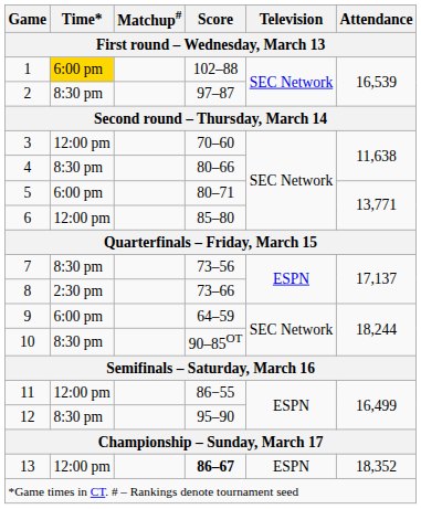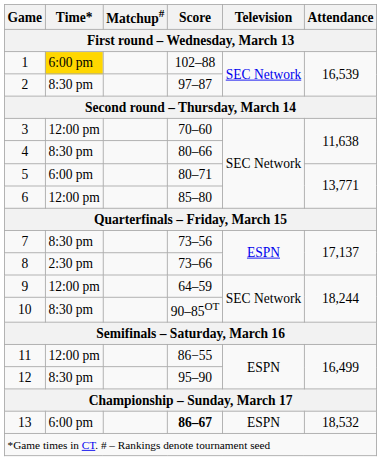9 | Time*: 6:00 pm -> 12:00 pm
13 | Time*: 12:00 pm -> 6:00 pm
13 | Attendance: 18,352 -> 18,532
